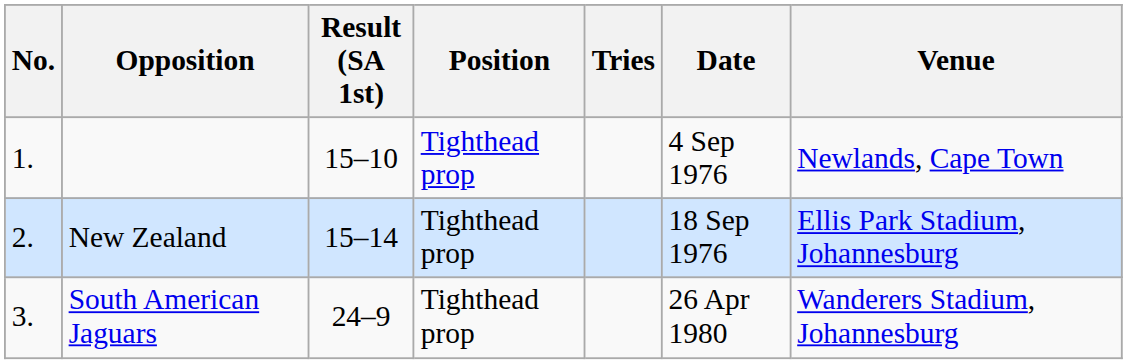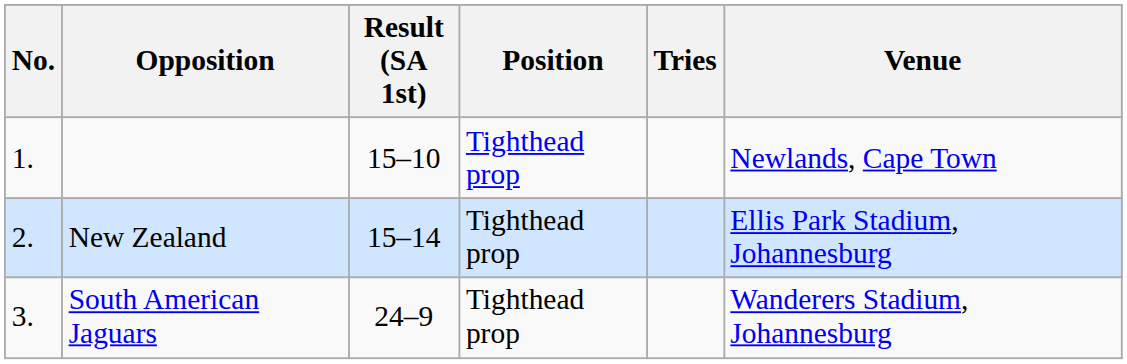- column: Date | 4 Sep 1976 | 18 Sep 1976 | 26 Apr 1980
